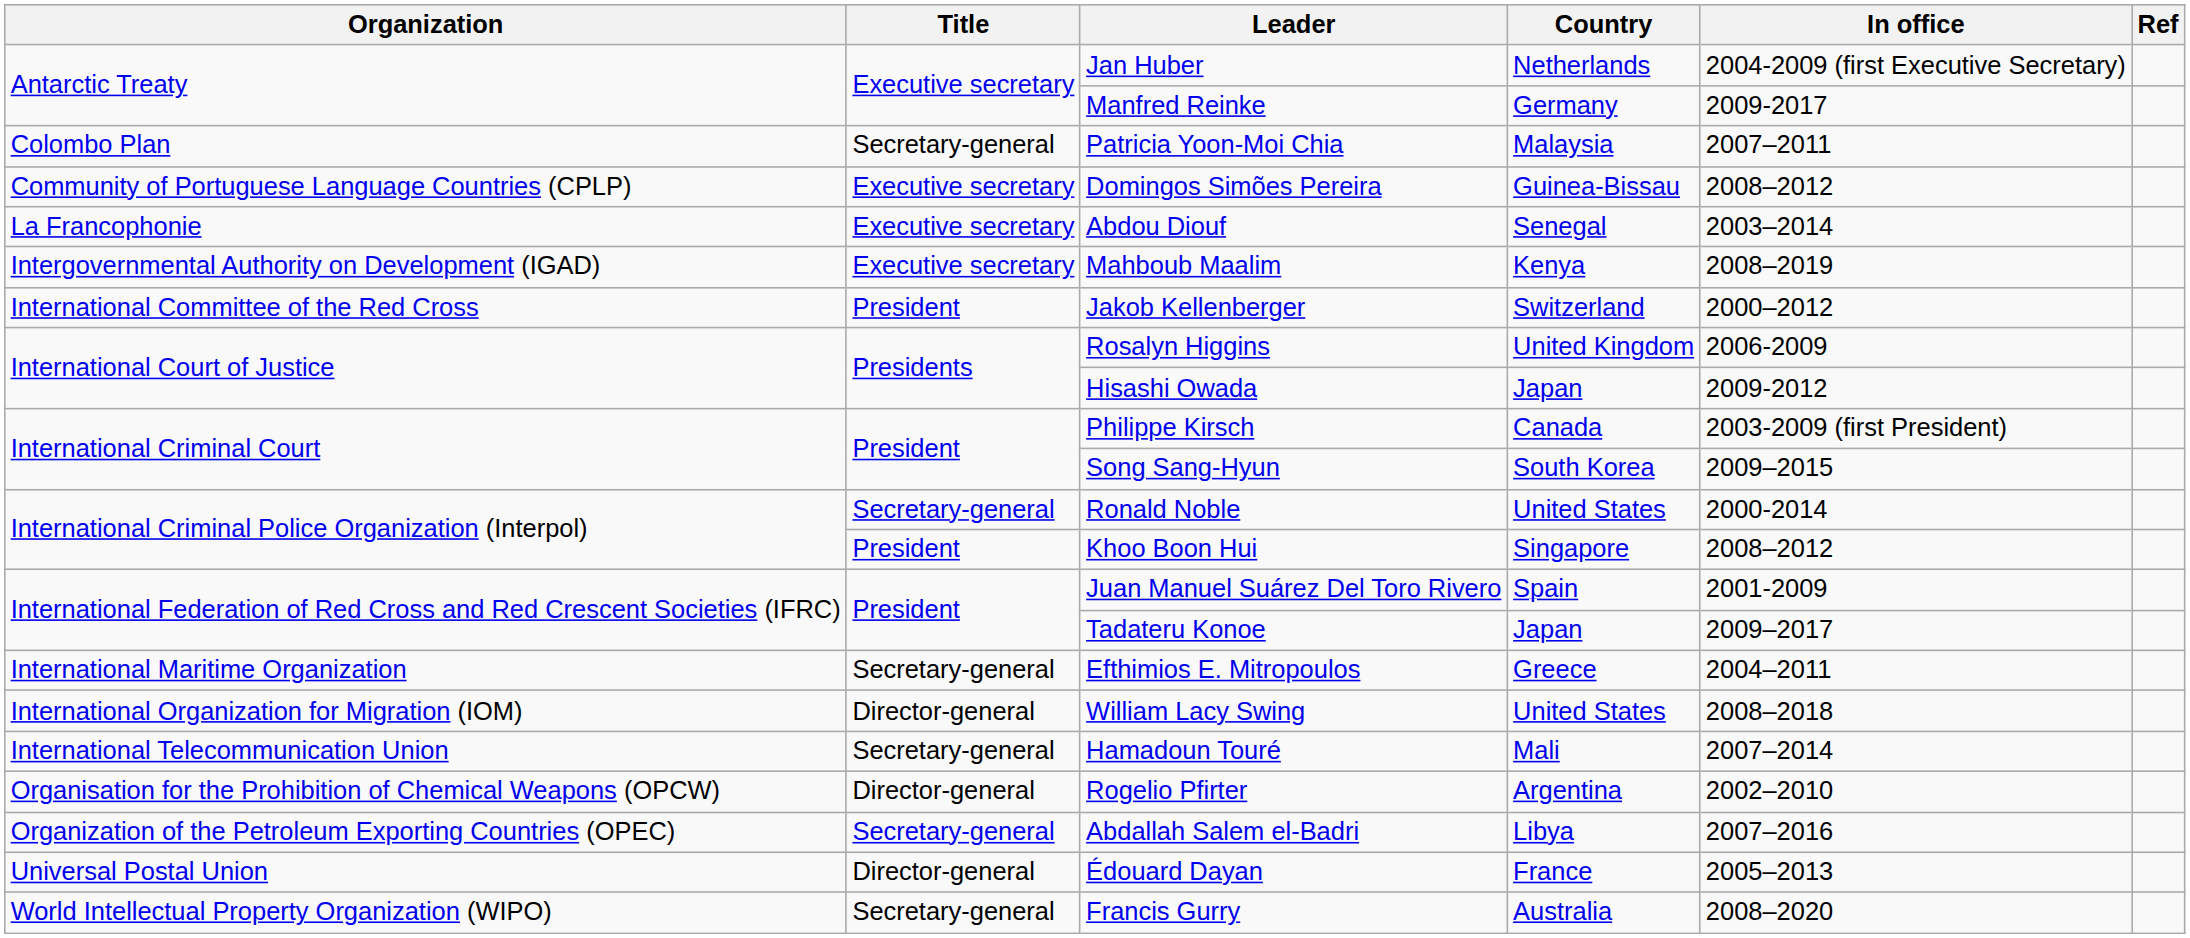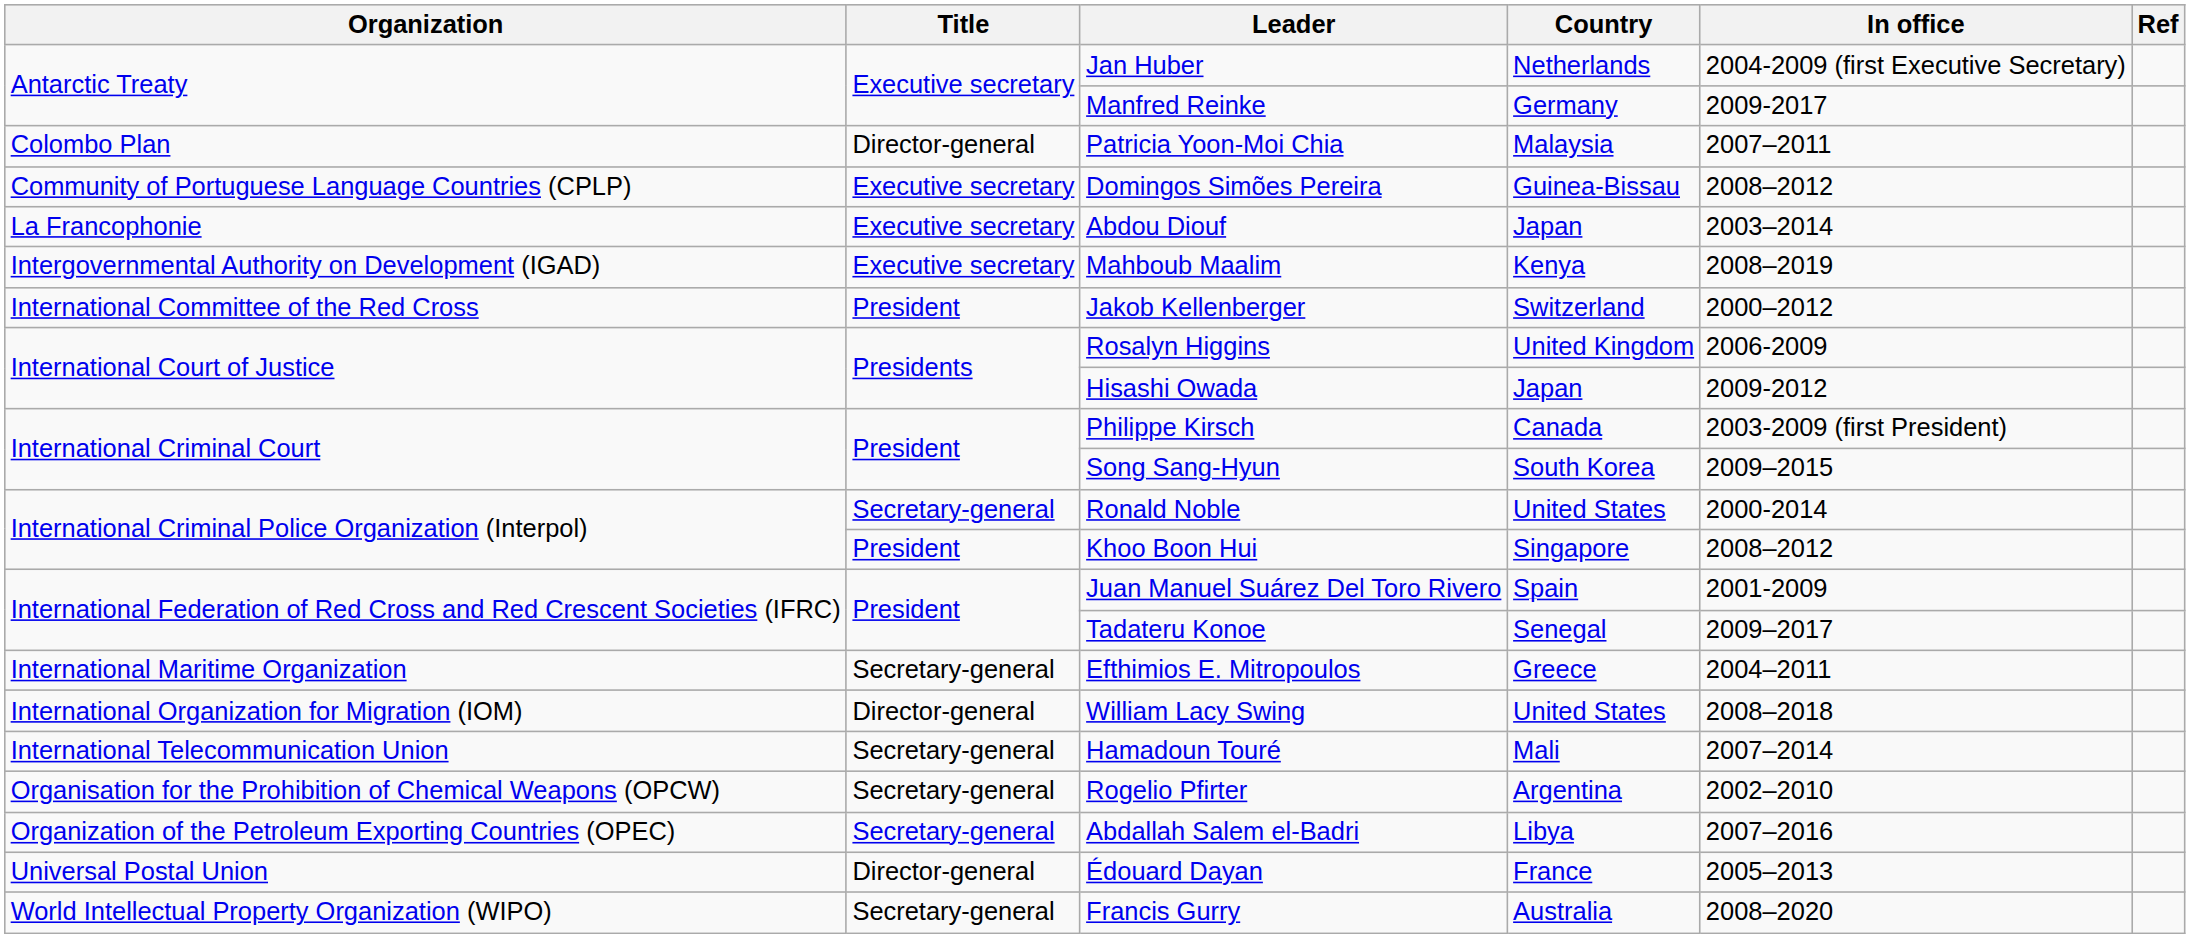Patricia Yoon-Moi Chia | Title: Secretary-general -> Director-general
Abdou Diouf | Country: Senegal -> Japan
Tadateru Konoe | Country: Japan -> Senegal
Rogelio Pfirter | Title: Director-general -> Secretary-general
